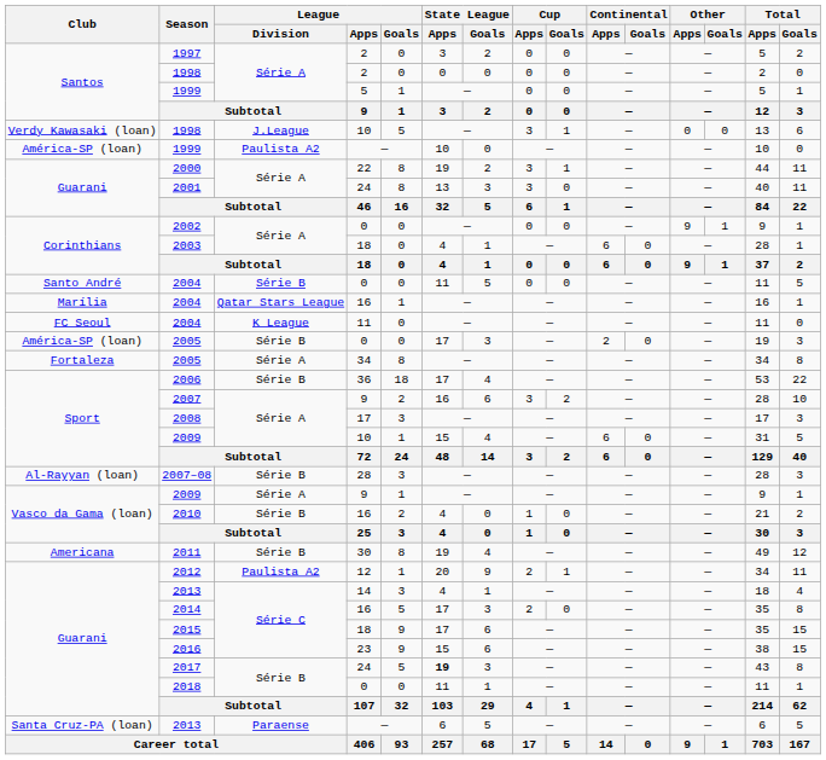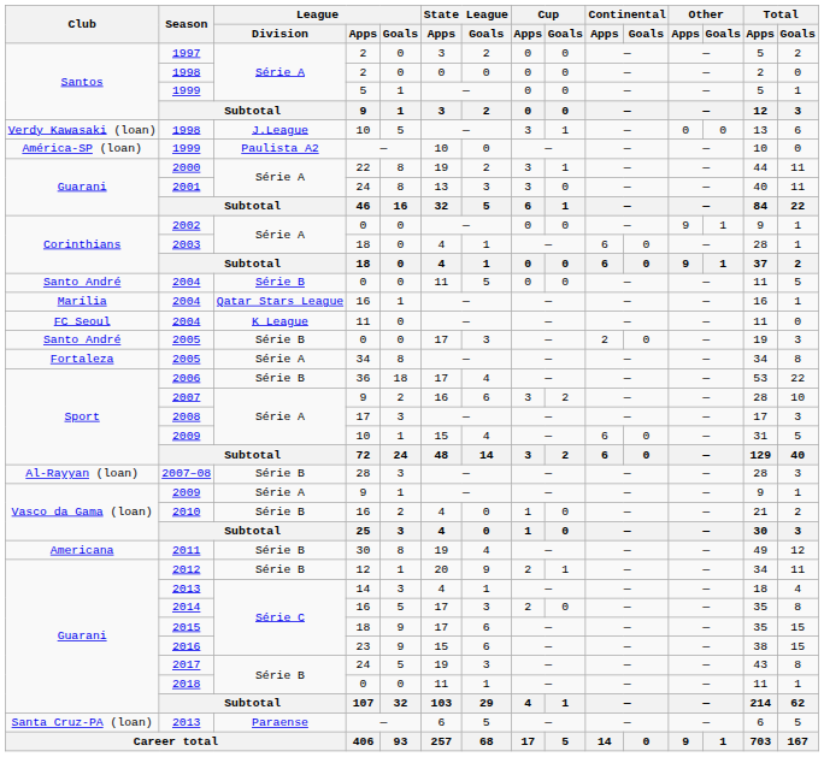2005 / 0 | Club: América-SP (loan) -> Santo André
2012 | League / Division: Paulista A2 -> Série B
2017 | State League / Apps: bold -> normal
